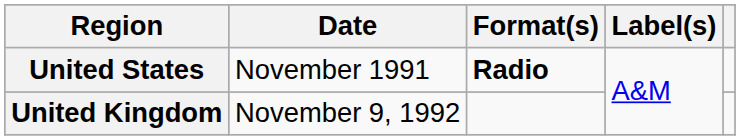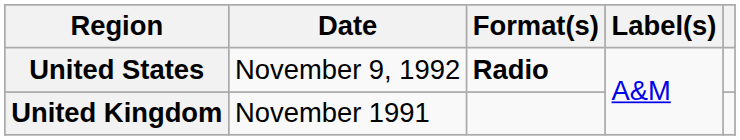United States | Date: November 1991 -> November 9, 1992
United Kingdom | Date: November 9, 1992 -> November 1991
